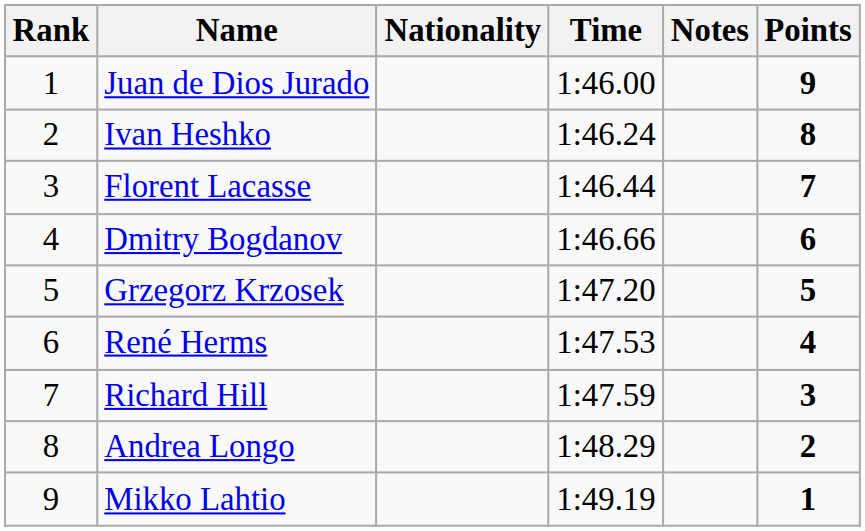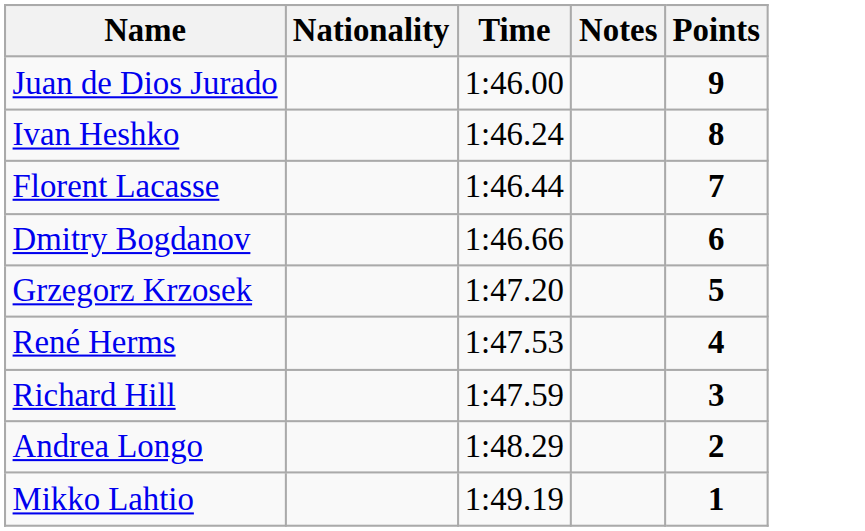- column: Rank | 1 | 2 | 3 | 4 | 5 | 6 | 7 | 8 | 9
